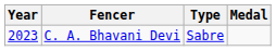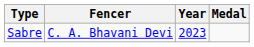columns swapped: Year <-> Type
